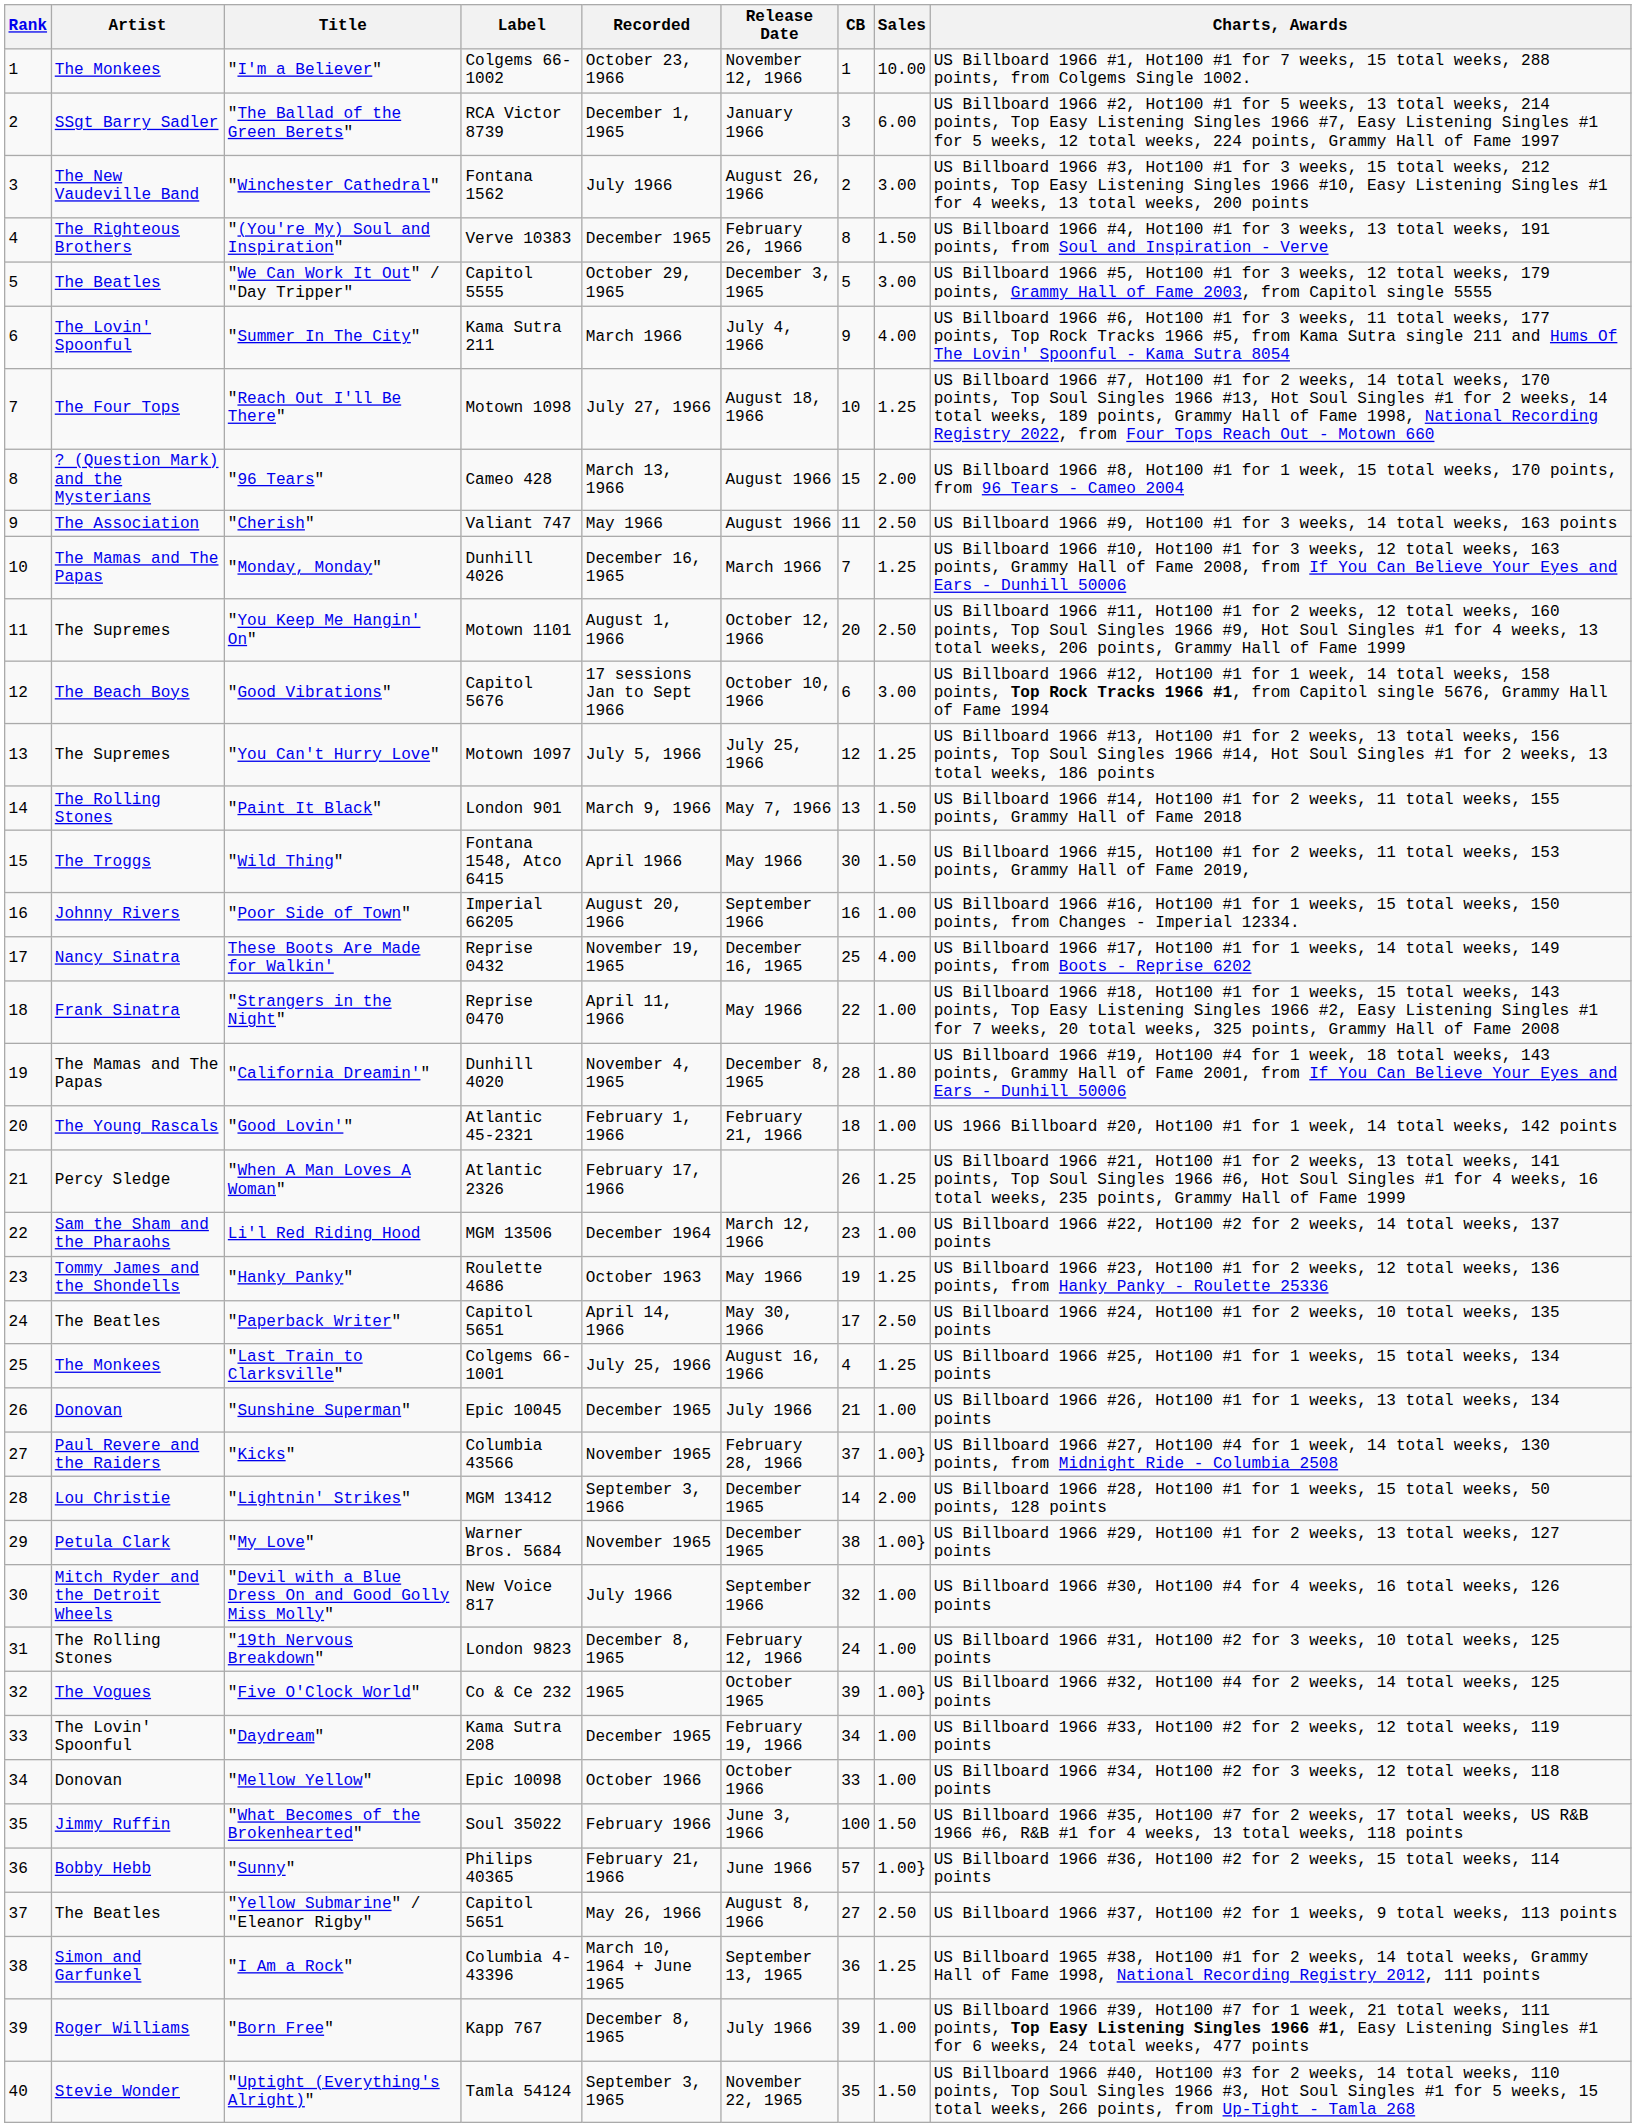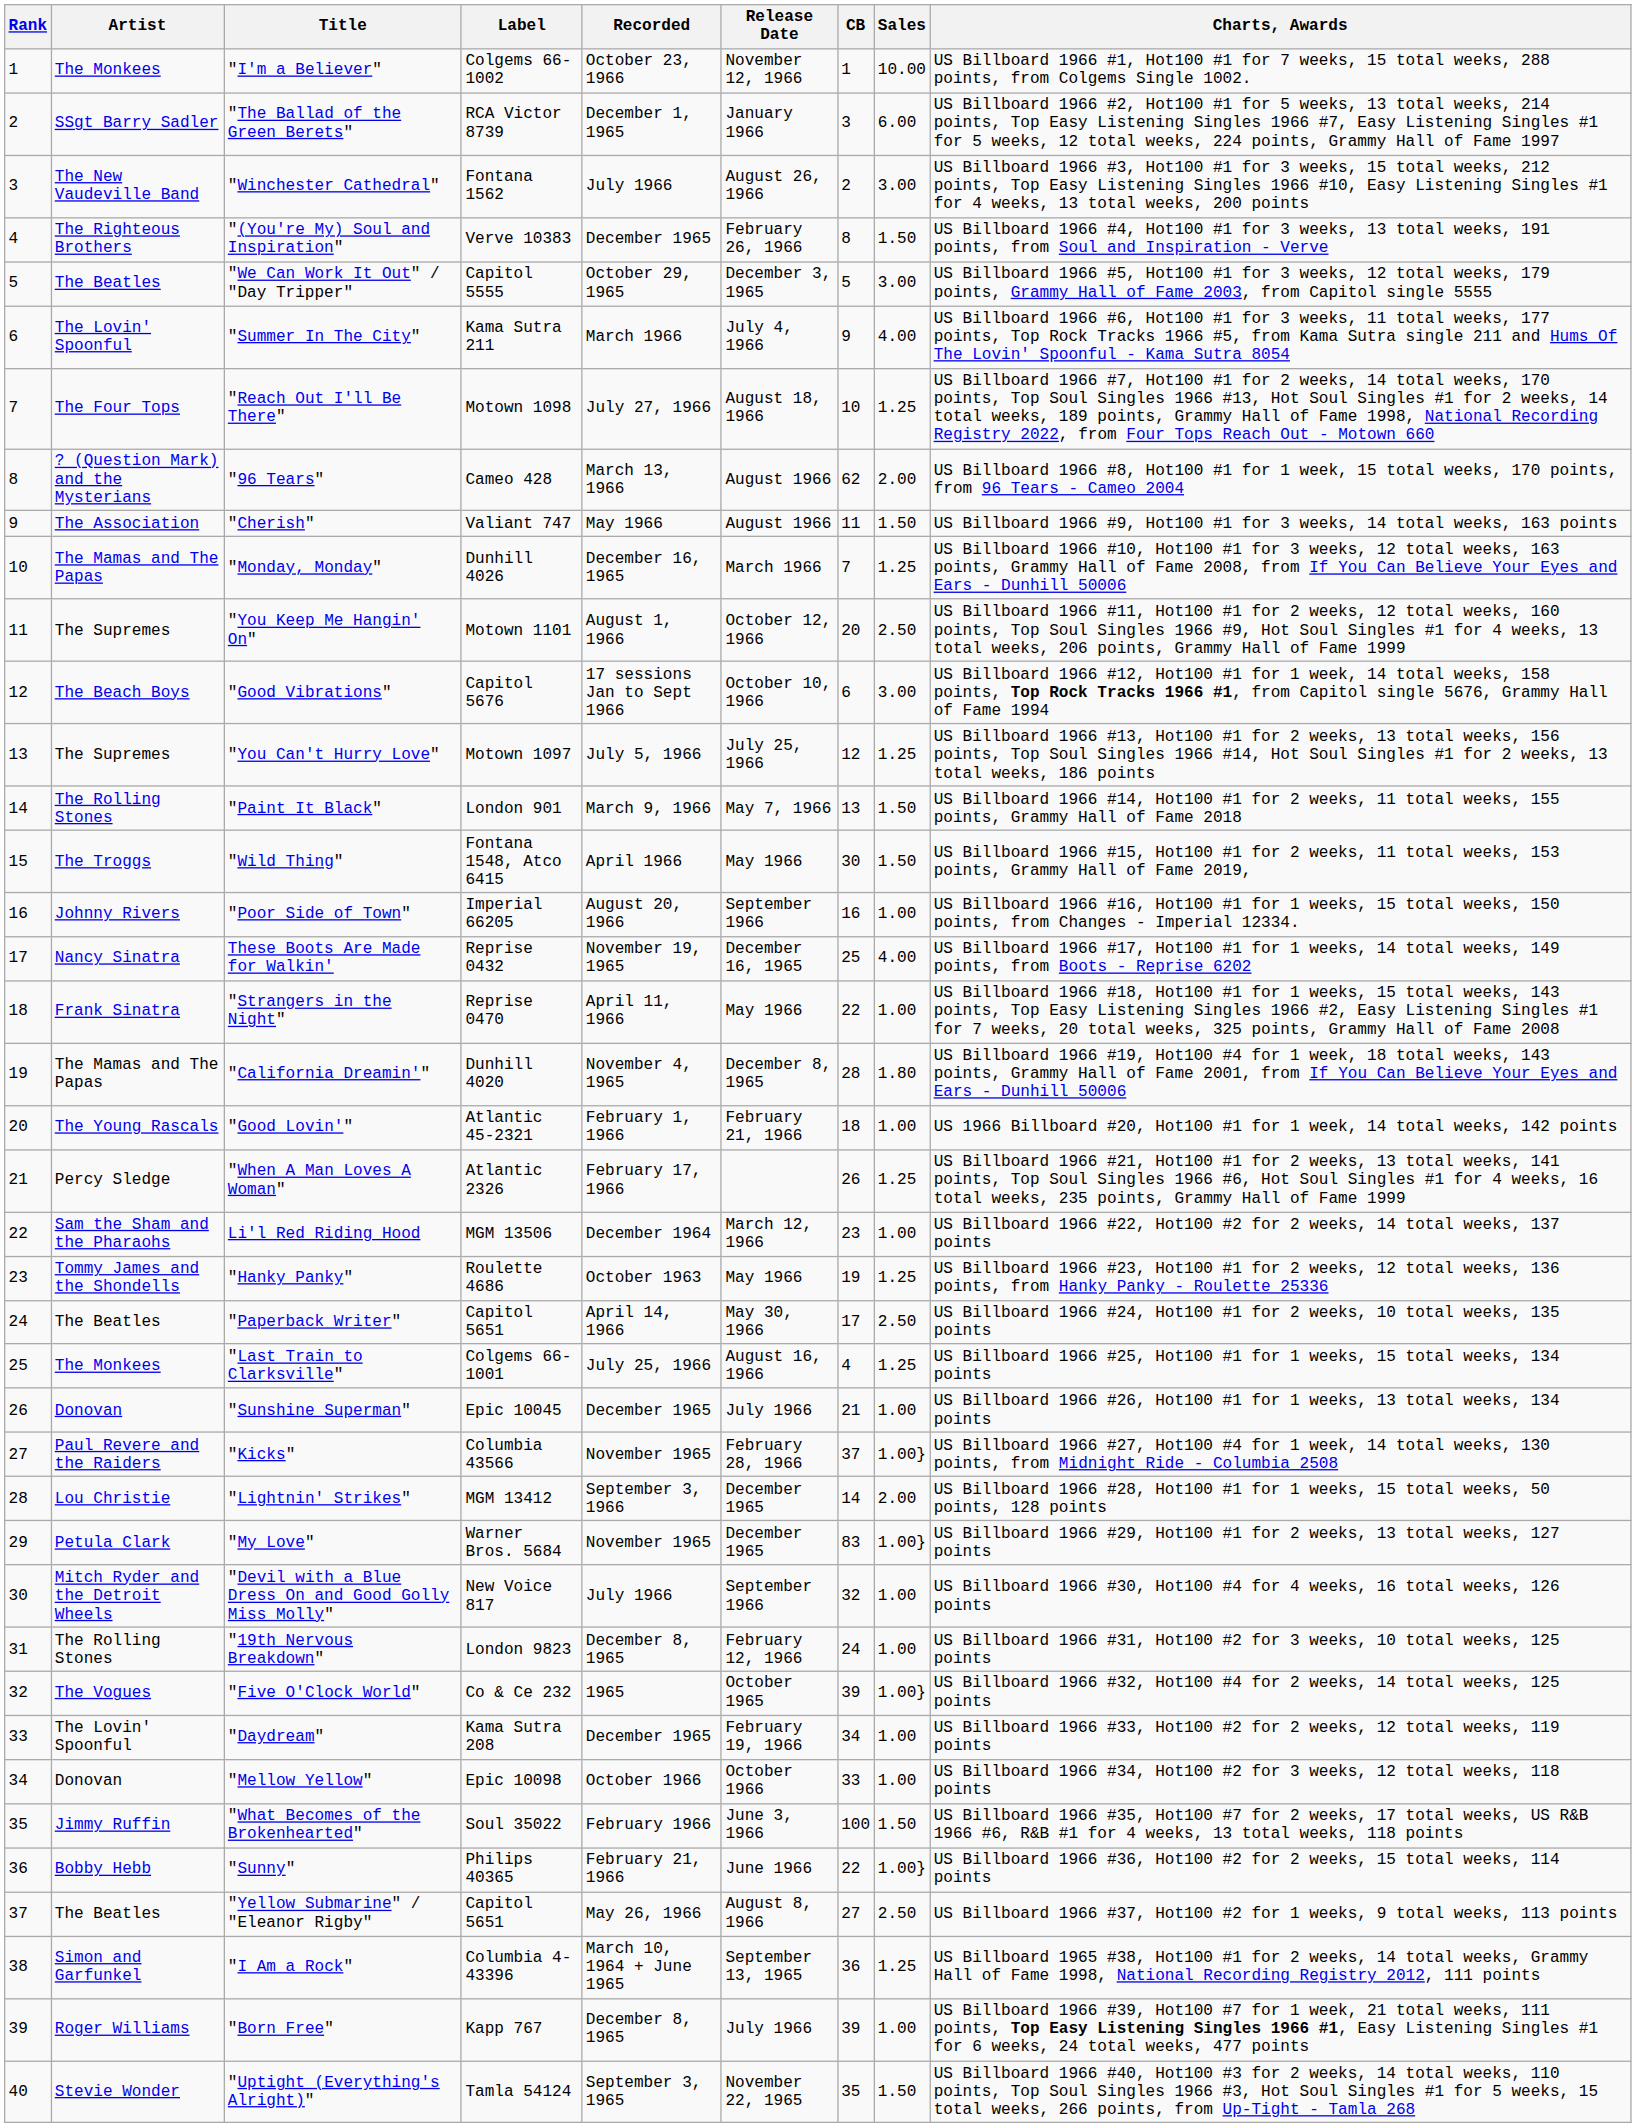"96 Tears" | CB: 15 -> 62
"Cherish" | Sales: 2.50 -> 1.50
"My Love" | CB: 38 -> 83
"Sunny" | CB: 57 -> 22
